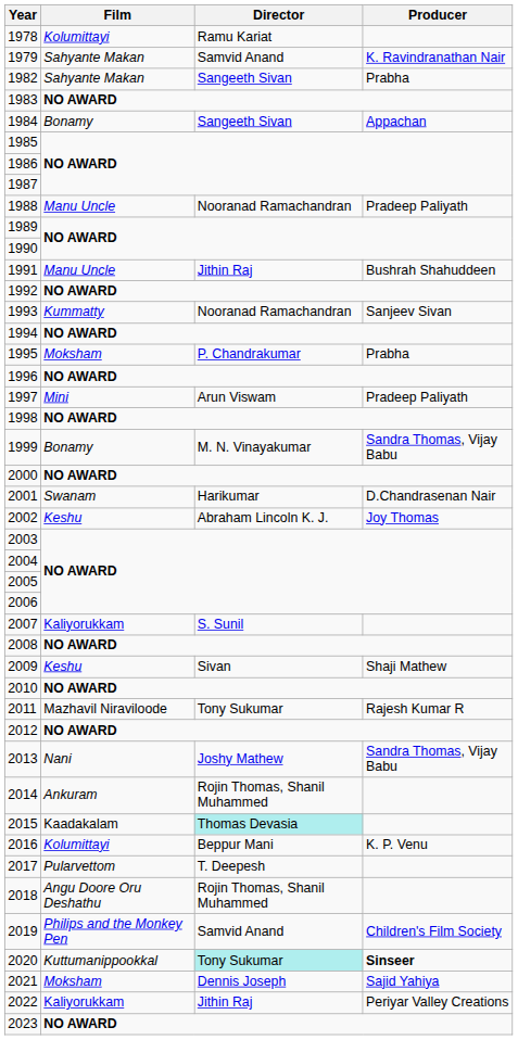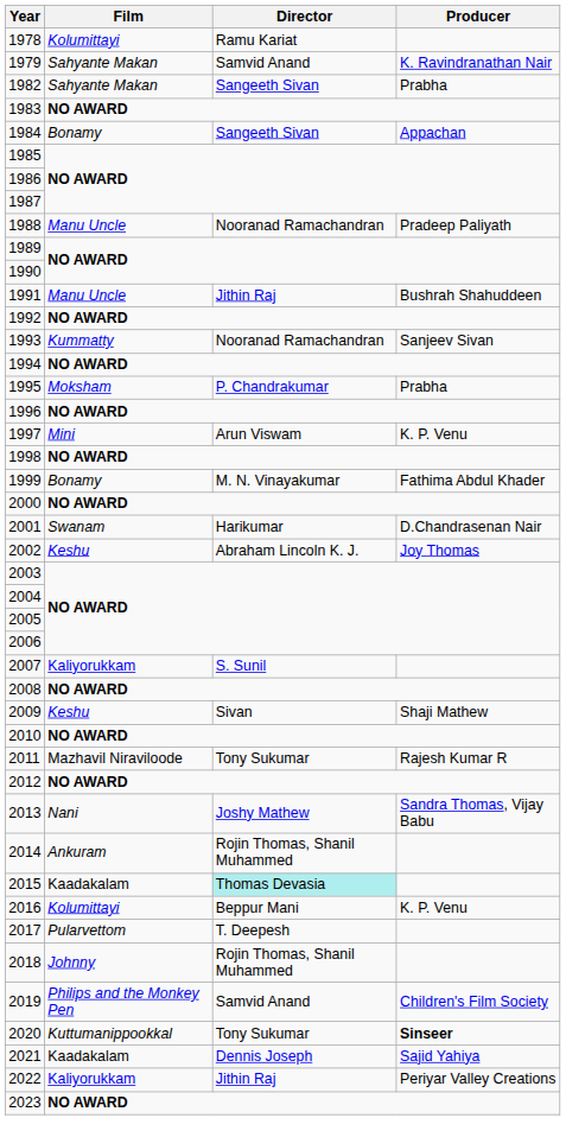1997 | Producer: Pradeep Paliyath -> K. P. Venu
1999 | Producer: Sandra Thomas, Vijay Babu -> Fathima Abdul Khader
2018 | Film: Angu Doore Oru Deshathu -> Johnny
2020 | Director: paleturquoise background -> no background
2021 | Film: Moksham -> Kaadakalam
